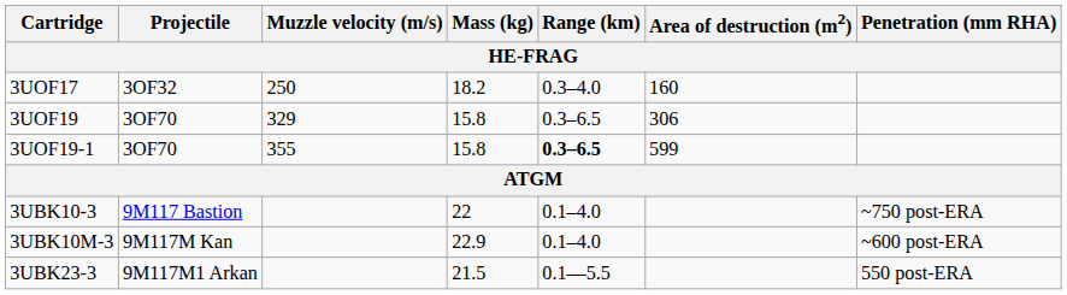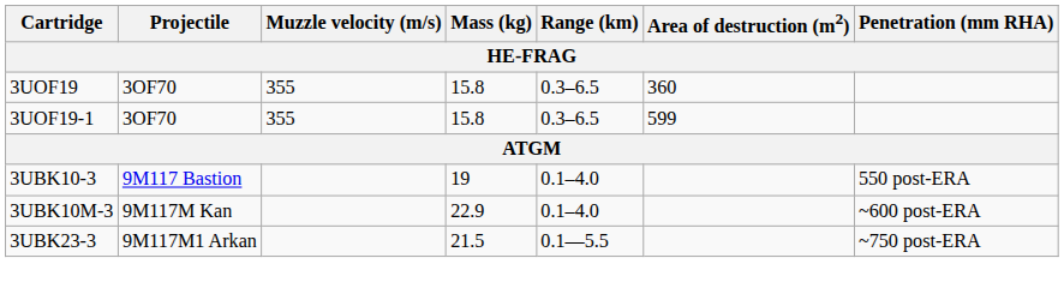- row: 3UOF17 | 3OF32 | 250 | 18.2 | 0.3–4.0 | 160
3UOF19 | Muzzle velocity (m/s): 329 -> 355
3UOF19 | Area of destruction (m2): 306 -> 360
3UOF19-1 | Range (km): bold -> normal
3UBK10-3 | Mass (kg): 22 -> 19
3UBK10-3 | Penetration (mm RHA): ~750 post-ERA -> 550 post-ERA
3UBK23-3 | Penetration (mm RHA): 550 post-ERA -> ~750 post-ERA
